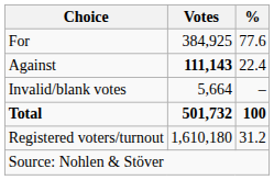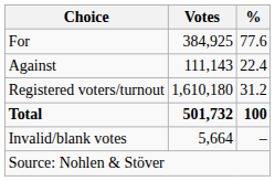Against | Votes: bold -> normal
rows swapped: Invalid/blank votes <-> Registered voters/turnout
